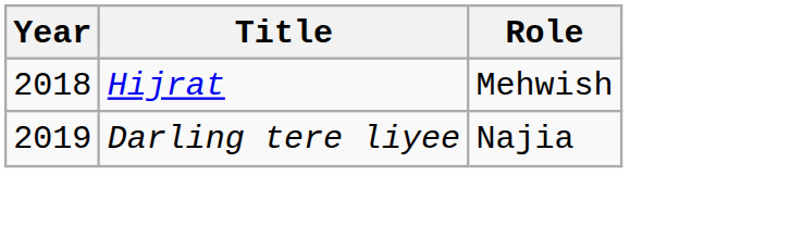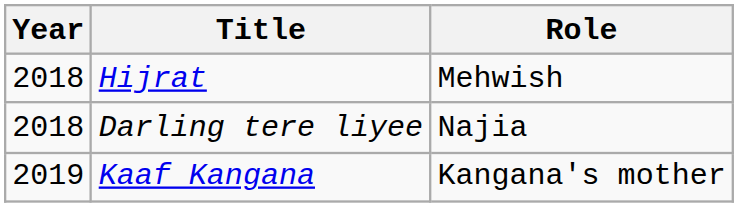Darling tere liyee | Year: 2019 -> 2018
+ row: 2019 | Kaaf Kangana | Kangana's mother
